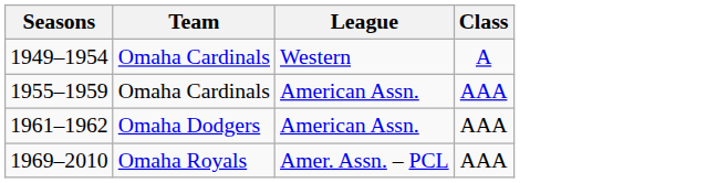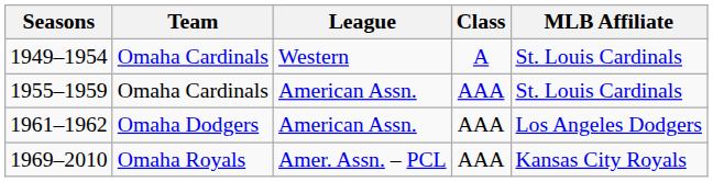+ column: MLB Affiliate | St. Louis Cardinals | St. Louis Cardinals | Los Angeles Dodgers | Kansas City Royals
